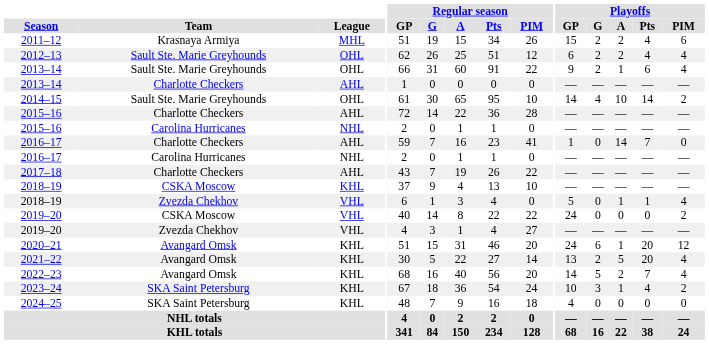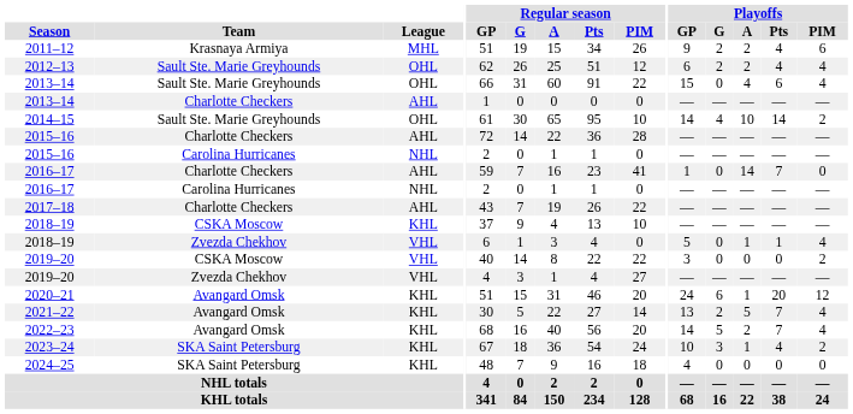2011–12 | Playoffs / GP: 15 -> 9
2013–14 / Sault Ste. Marie Greyhounds | Playoffs / GP: 9 -> 15
2013–14 / Sault Ste. Marie Greyhounds | Playoffs / G: 2 -> 0
2013–14 / Sault Ste. Marie Greyhounds | Playoffs / A: 1 -> 4
2019–20 / CSKA Moscow | Playoffs / GP: 24 -> 3
2021–22 | Playoffs / Pts: 20 -> 7
